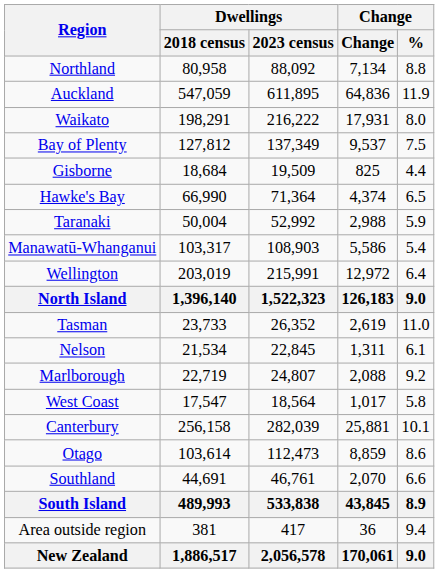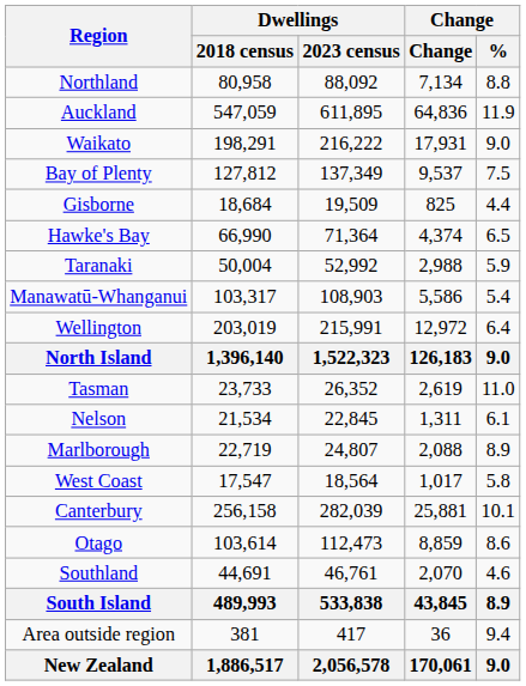Waikato | Change / %: 8.0 -> 9.0
Marlborough | Change / %: 9.2 -> 8.9
Southland | Change / %: 6.6 -> 4.6
